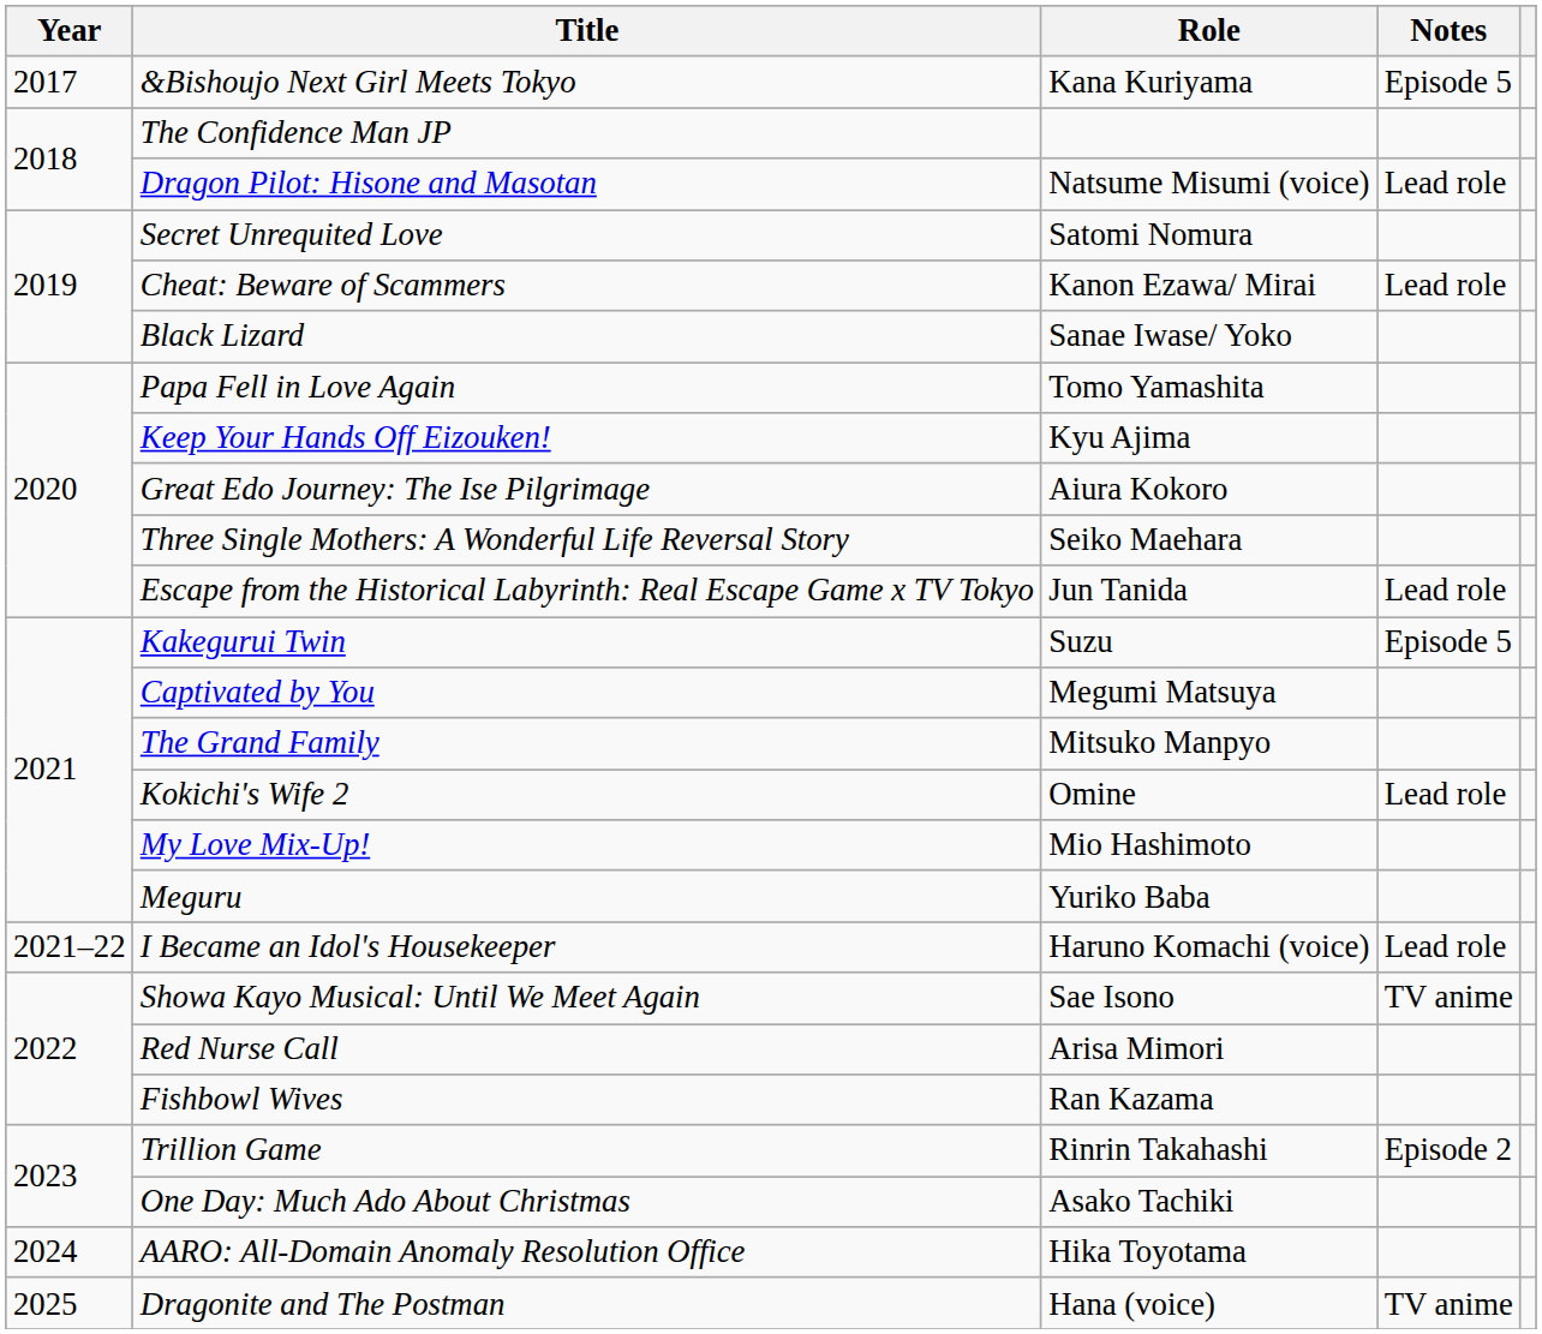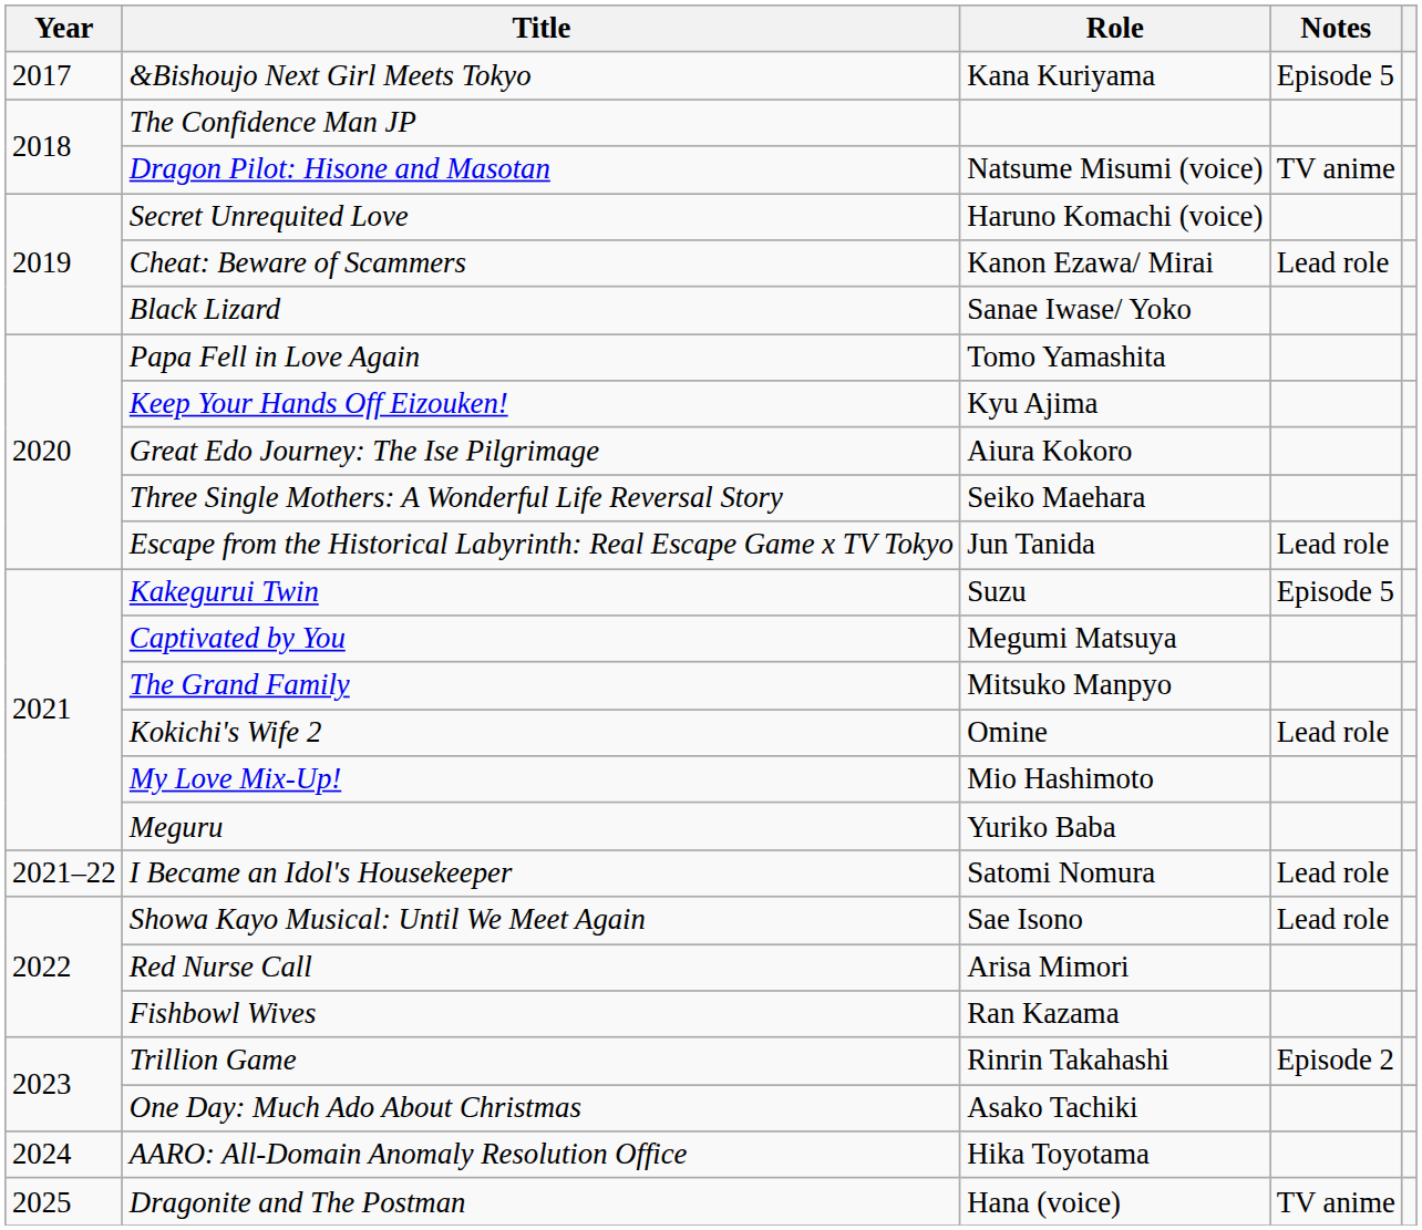Dragon Pilot: Hisone and Masotan | Notes: Lead role -> TV anime
Secret Unrequited Love | Role: Satomi Nomura -> Haruno Komachi (voice)
I Became an Idol's Housekeeper | Role: Haruno Komachi (voice) -> Satomi Nomura
Showa Kayo Musical: Until We Meet Again | Notes: TV anime -> Lead role
